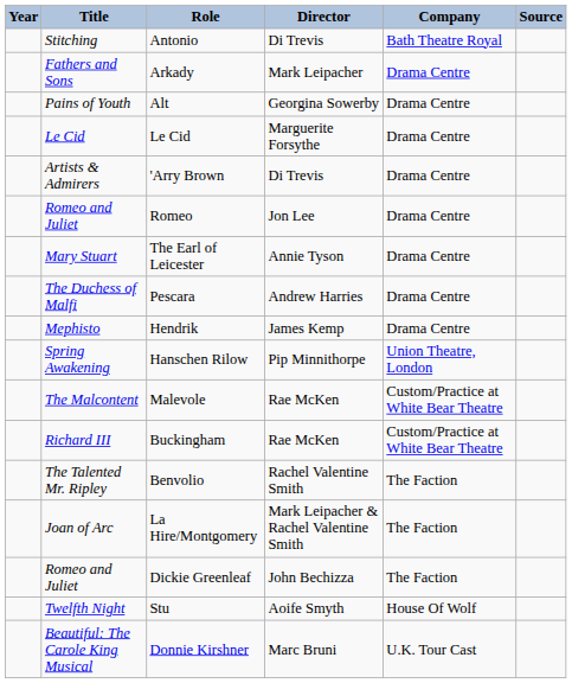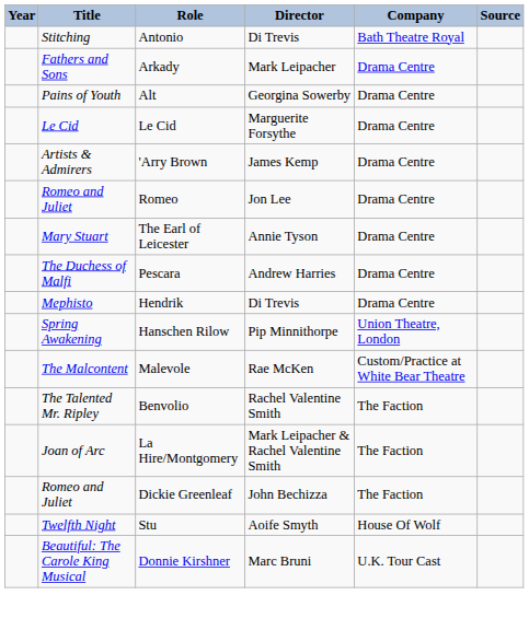'Arry Brown | Director: Di Trevis -> James Kemp
Hendrik | Director: James Kemp -> Di Trevis
- row: Richard III | Buckingham | Rae McKen | Custom/Practice at White Bear Theatre
